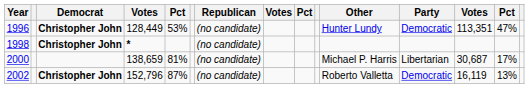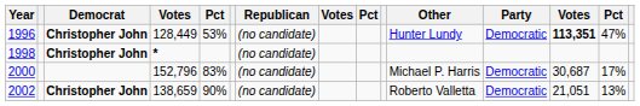1996 | column 13: normal -> bold
2000 | column 4: 138,659 -> 152,796
2000 | column 5: 81% -> 83%
2000 | Party: Libertarian -> Democratic
2002 | column 4: 152,796 -> 138,659
2002 | column 5: 87% -> 90%
2002 | column 13: 16,119 -> 21,051
